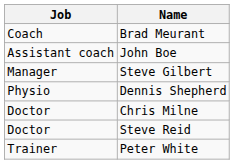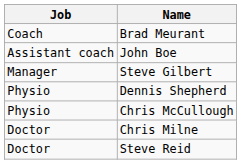+ row: Physio | Chris McCullough
- row: Trainer | Peter White
